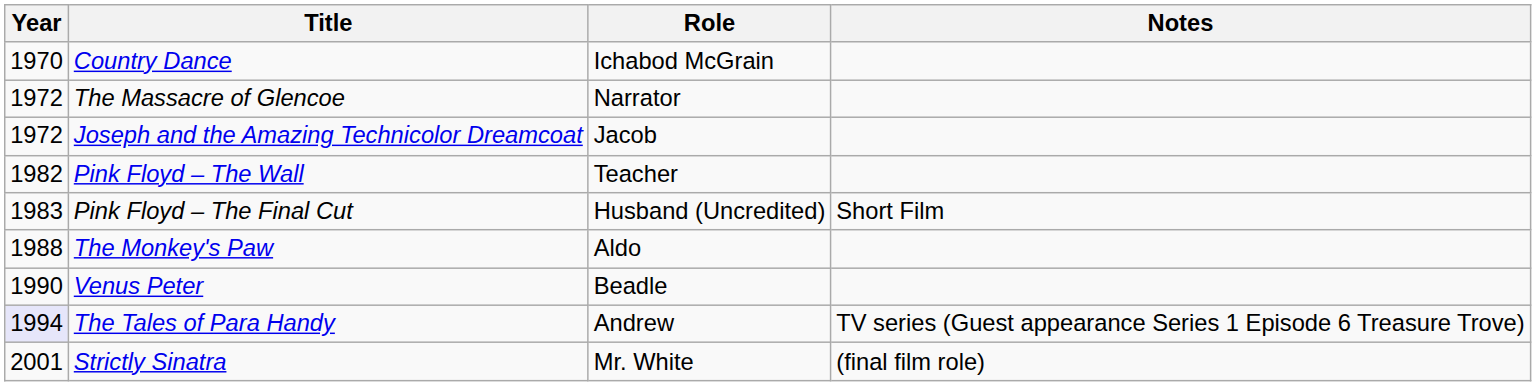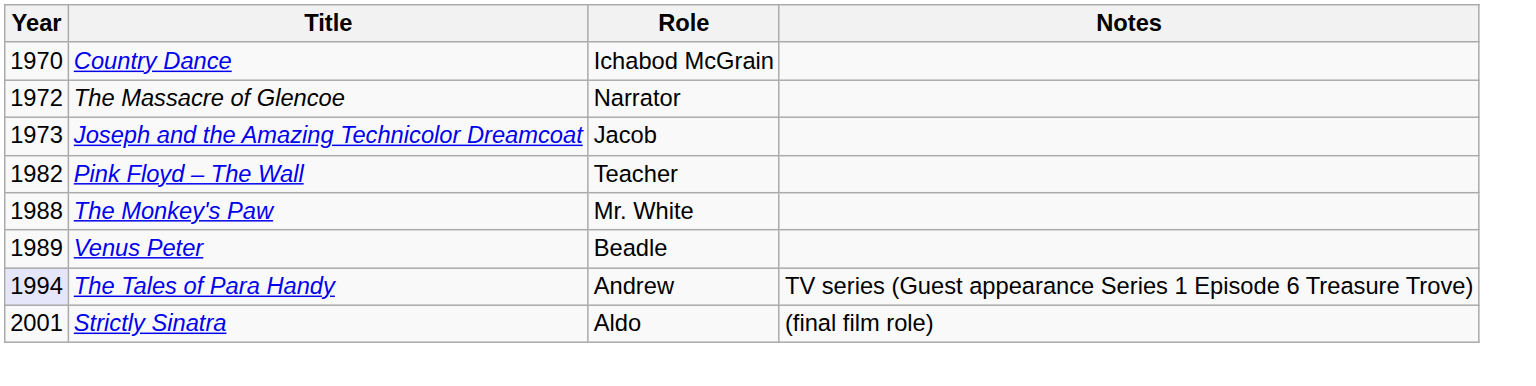Joseph and the Amazing Technicolor Dreamcoat | Year: 1972 -> 1973
- row: 1983 | Pink Floyd – The Final Cut | Husband (Uncredited) | Short Film
The Monkey's Paw | Role: Aldo -> Mr. White
Venus Peter | Year: 1990 -> 1989
Strictly Sinatra | Role: Mr. White -> Aldo
